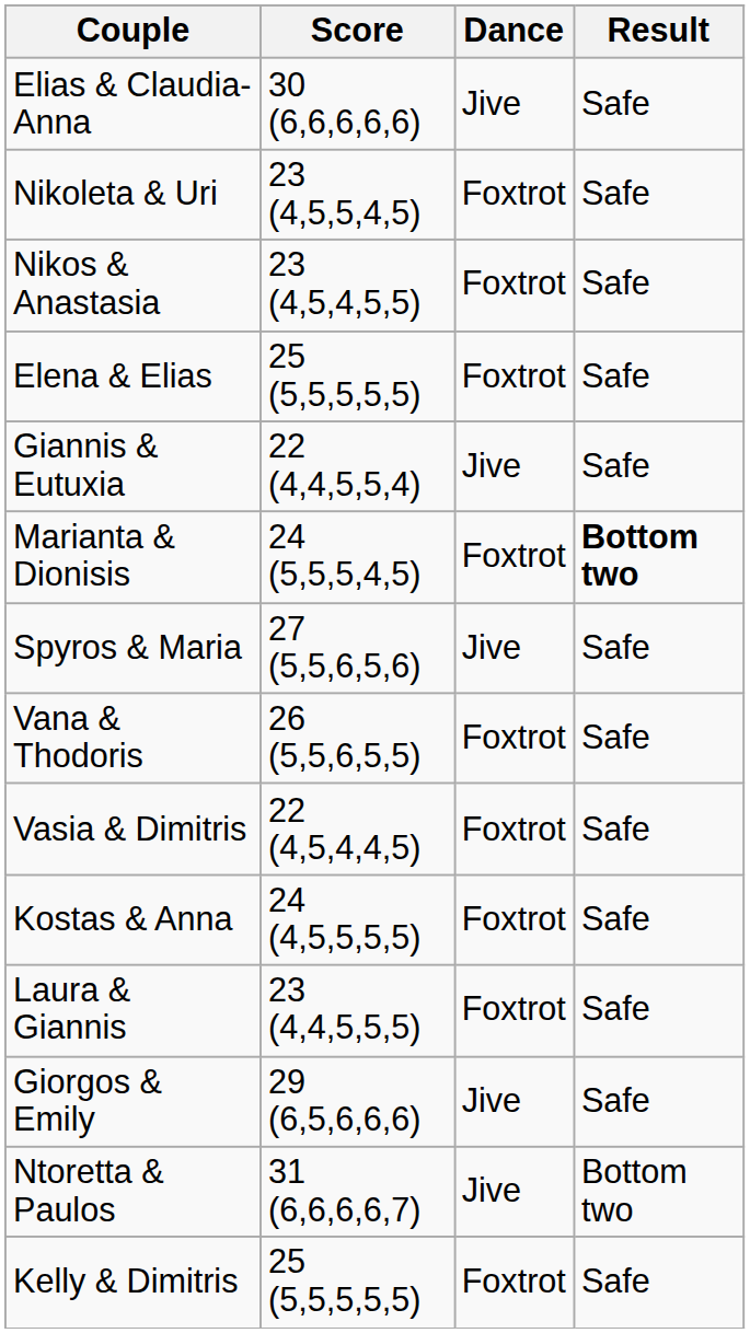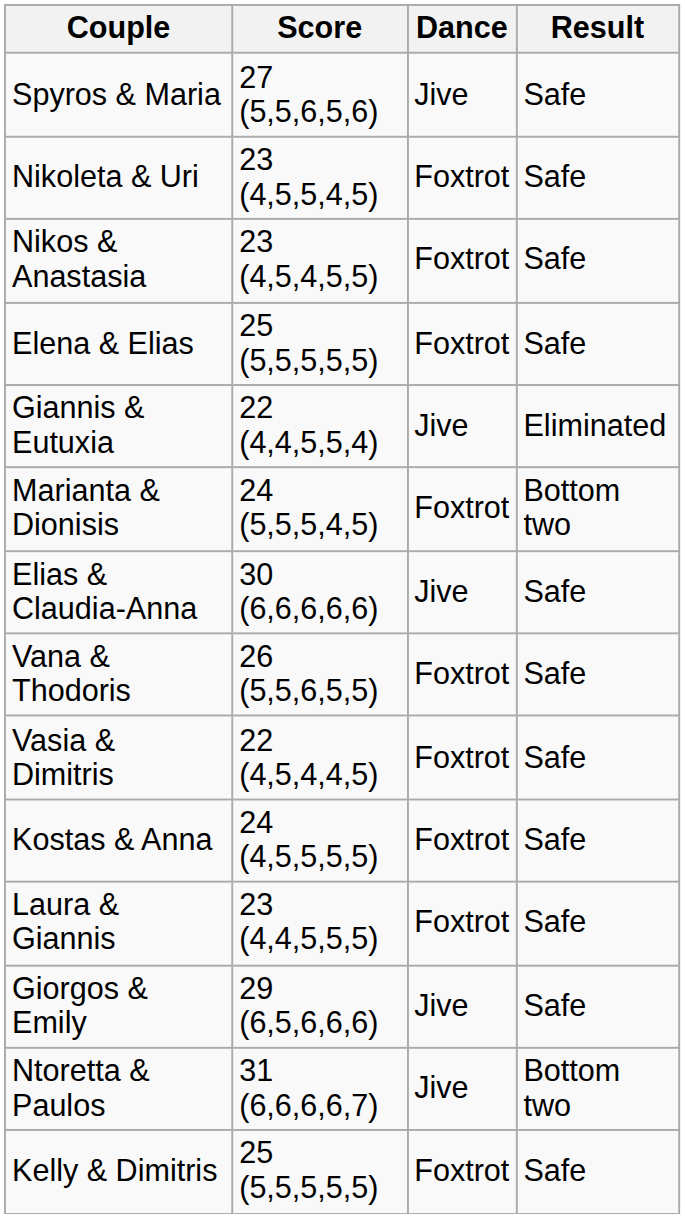rows swapped: Spyros & Maria <-> Elias & Claudia-Anna
Giannis & Eutuxia | Result: Safe -> Eliminated
Marianta & Dionisis | Result: bold -> normal
